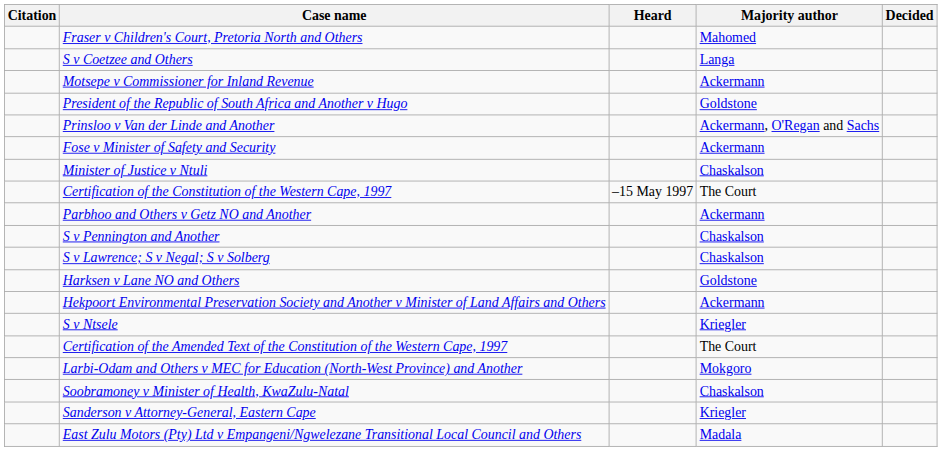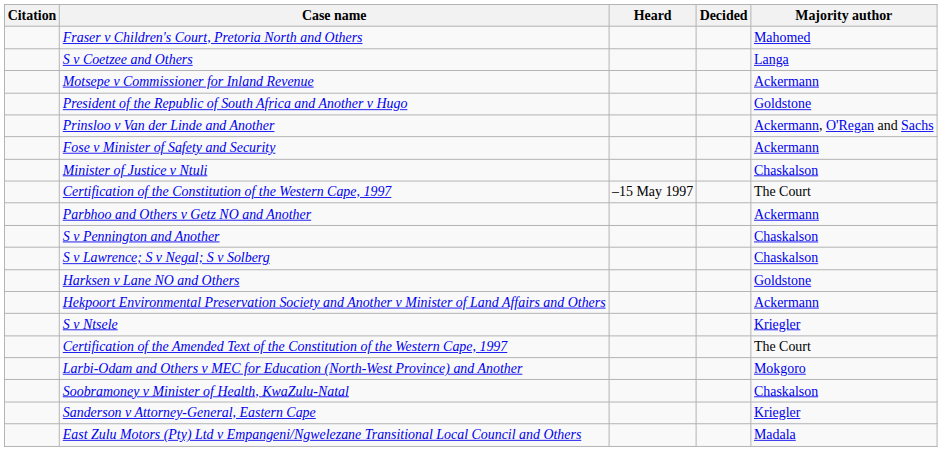columns swapped: Decided <-> Majority author
